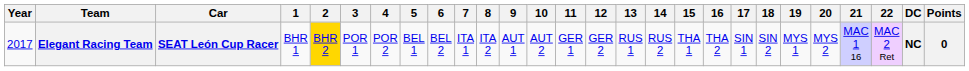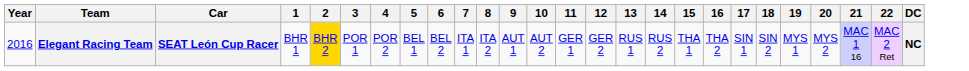- column: Points | 0
Elegant Racing Team | Year: 2017 -> 2016
